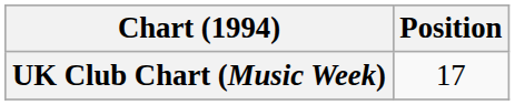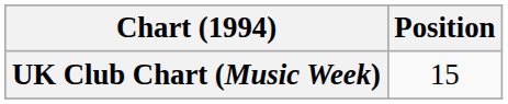UK Club Chart (Music Week) | Position: 17 -> 15
